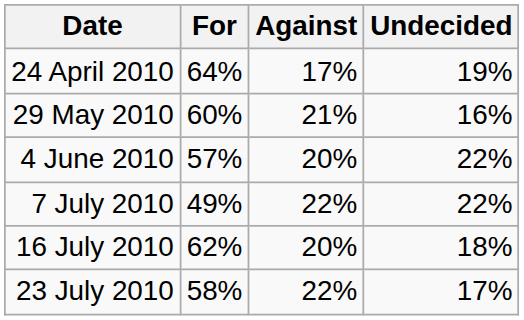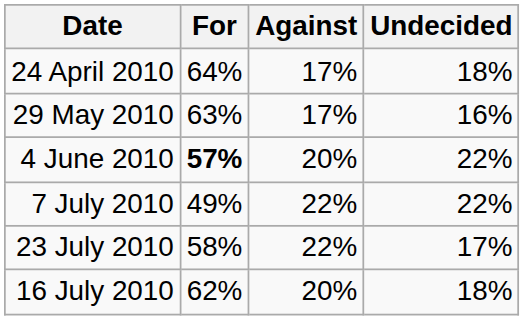24 April 2010 | Undecided: 19% -> 18%
29 May 2010 | For: 60% -> 63%
29 May 2010 | Against: 21% -> 17%
4 June 2010 | For: normal -> bold
rows swapped: 16 July 2010 <-> 23 July 2010
